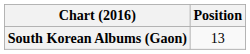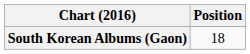South Korean Albums (Gaon) | Position: 13 -> 18
